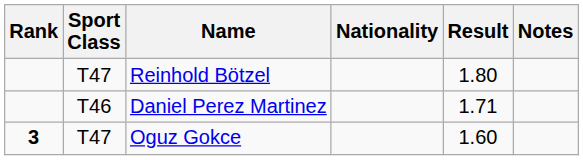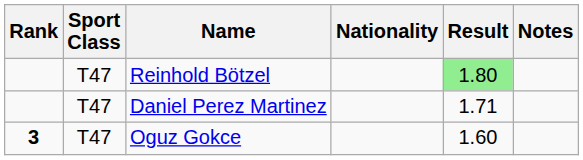Reinhold Bötzel | Result: no background -> lightgreen background
Daniel Perez Martinez | Sport Class: T46 -> T47
